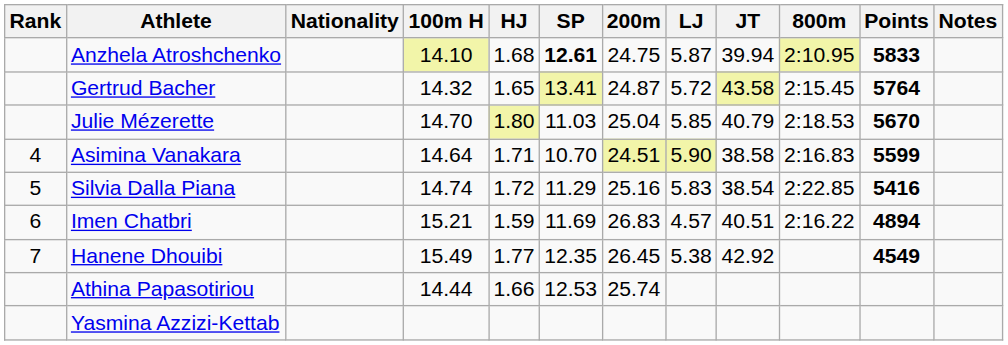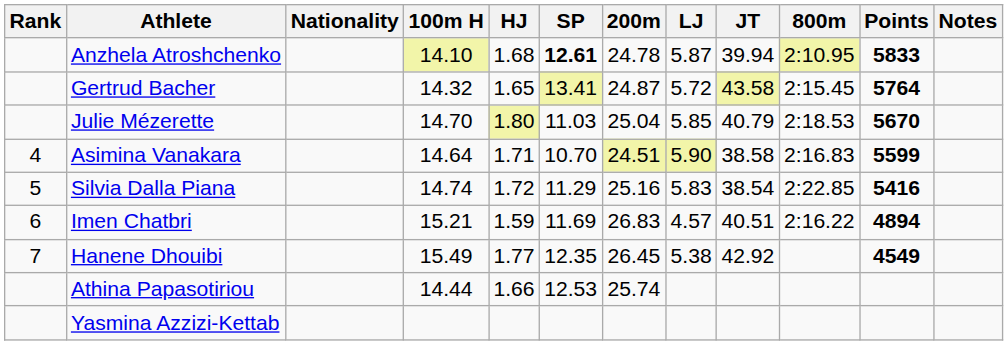Anzhela Atroshchenko | 200m: 24.75 -> 24.78
